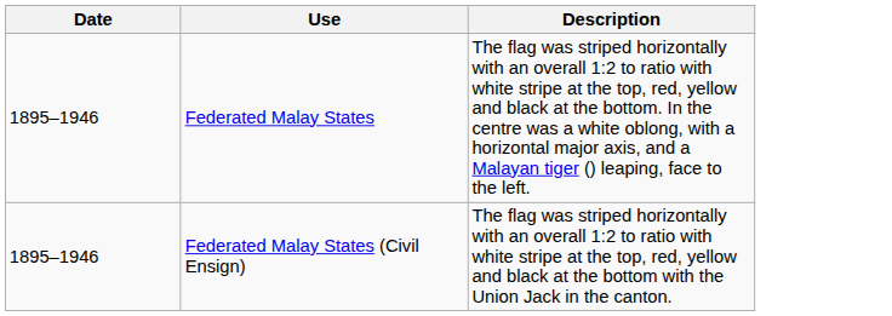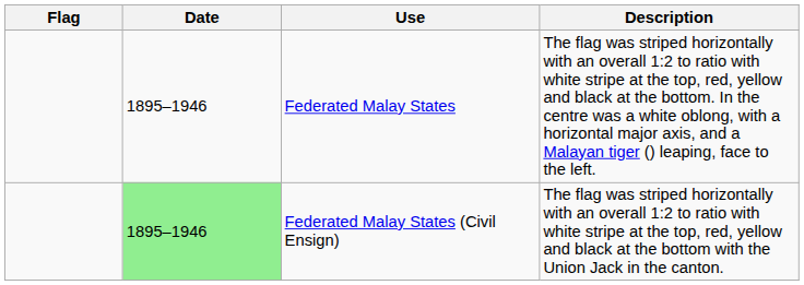+ column: Flag
Federated Malay States (Civil Ensign) | Date: no background -> lightgreen background
